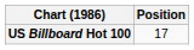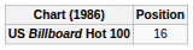US Billboard Hot 100 | Position: 17 -> 16
